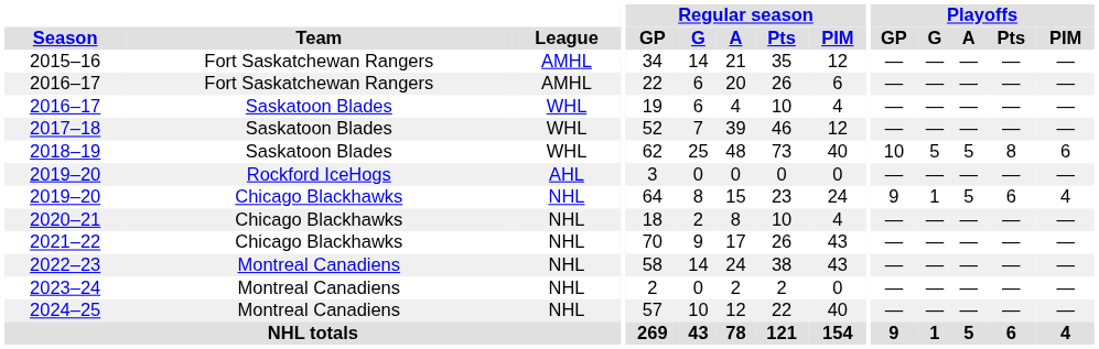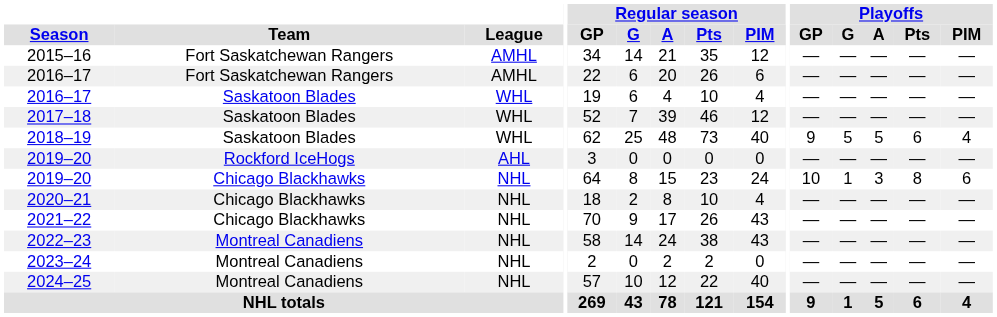2018–19 | Playoffs / GP: 10 -> 9
2018–19 | Playoffs / Pts: 8 -> 6
2018–19 | Playoffs / PIM: 6 -> 4
2019–20 / Chicago Blackhawks | Playoffs / GP: 9 -> 10
2019–20 / Chicago Blackhawks | Playoffs / A: 5 -> 3
2019–20 / Chicago Blackhawks | Playoffs / Pts: 6 -> 8
2019–20 / Chicago Blackhawks | Playoffs / PIM: 4 -> 6
